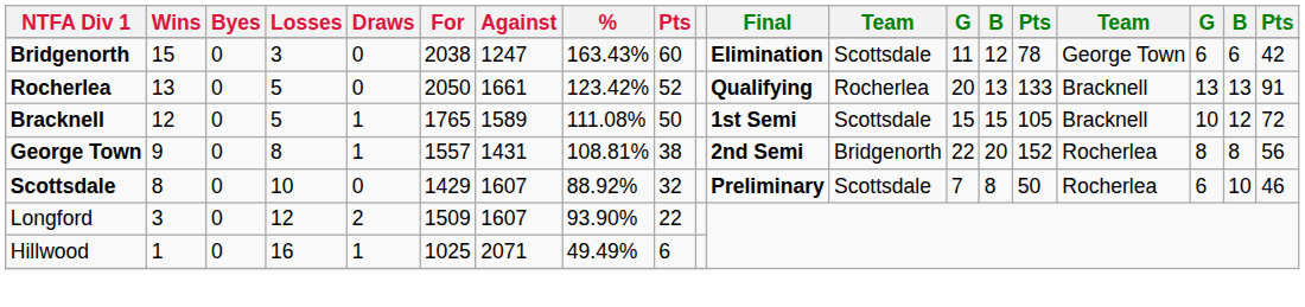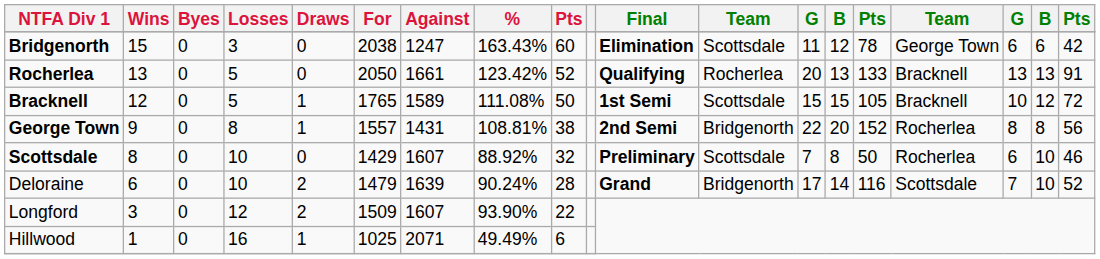+ row: Deloraine | 6 | 0 | 10 | 2 | 1479 | 1639 | 90.24% | 28 | Grand | Bridgenorth | 17 | 14 | 116 | Scottsdale | 7 | 10 | 52
